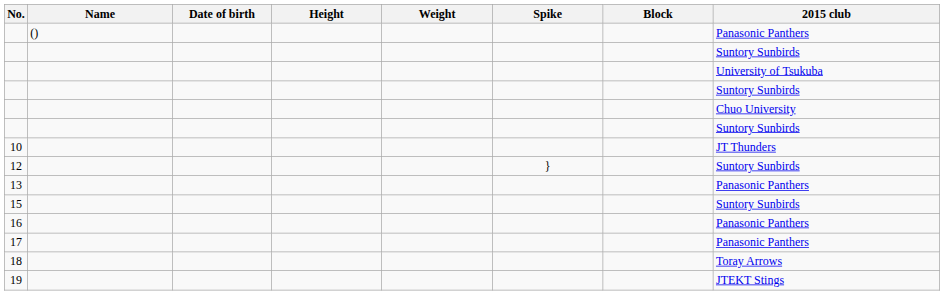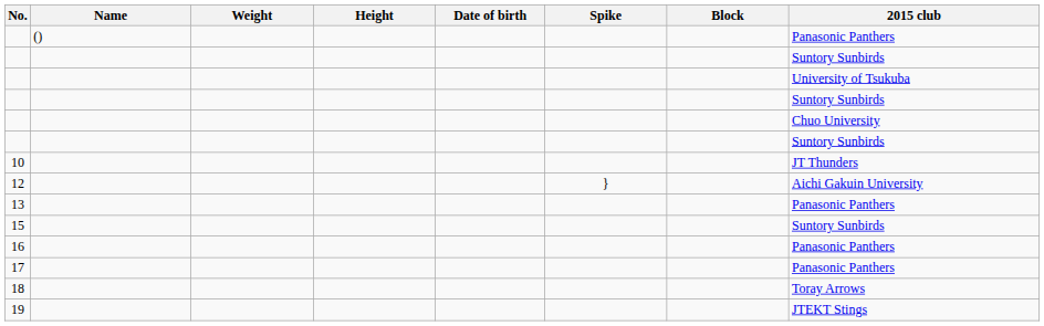columns swapped: Date of birth <-> Weight
12 | 2015 club: Suntory Sunbirds -> Aichi Gakuin University
